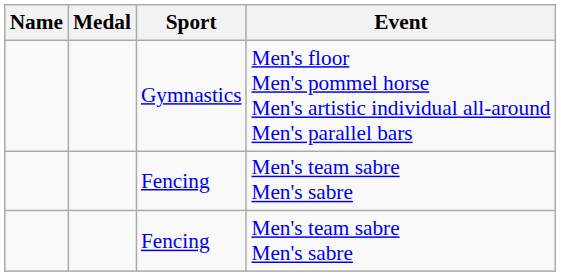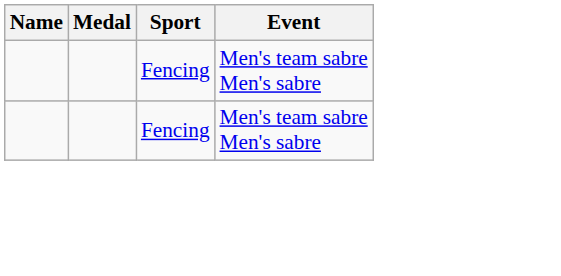- row: Gymnastics | Men's floor Men's pommel horse Men's artistic individual all-around Men's parallel bars
